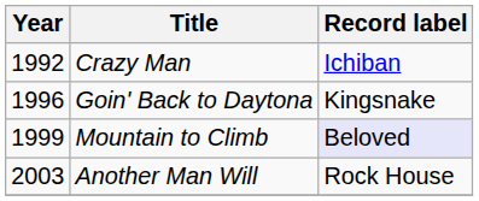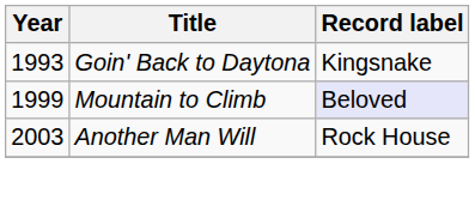- row: 1992 | Crazy Man | Ichiban
Goin' Back to Daytona | Year: 1996 -> 1993
